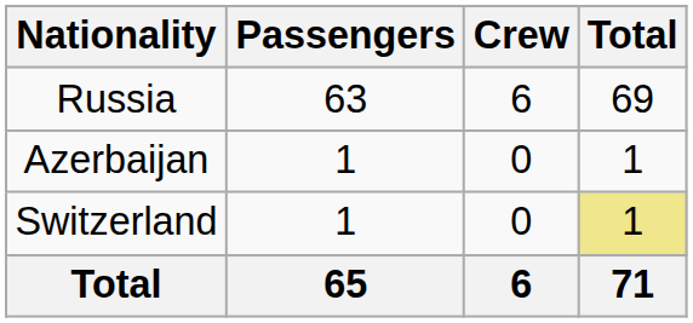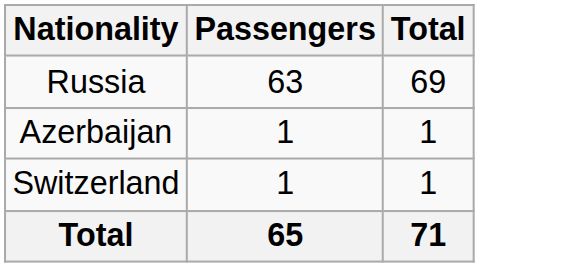- column: Crew | 6 | 0 | 0 | 6
Switzerland | Total: khaki background -> no background
